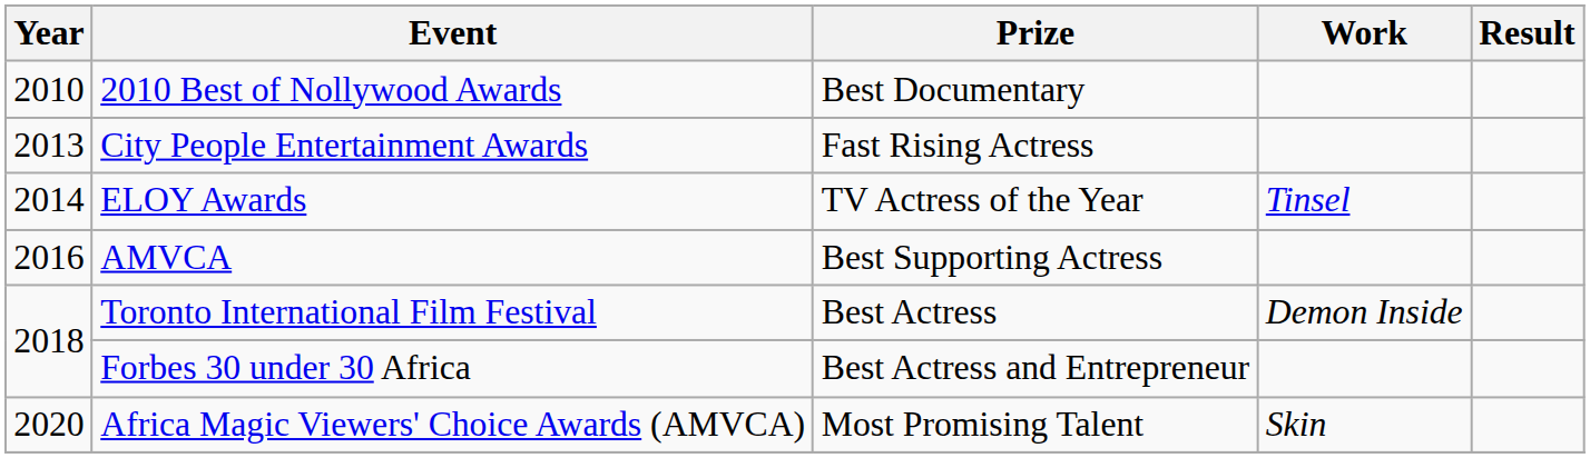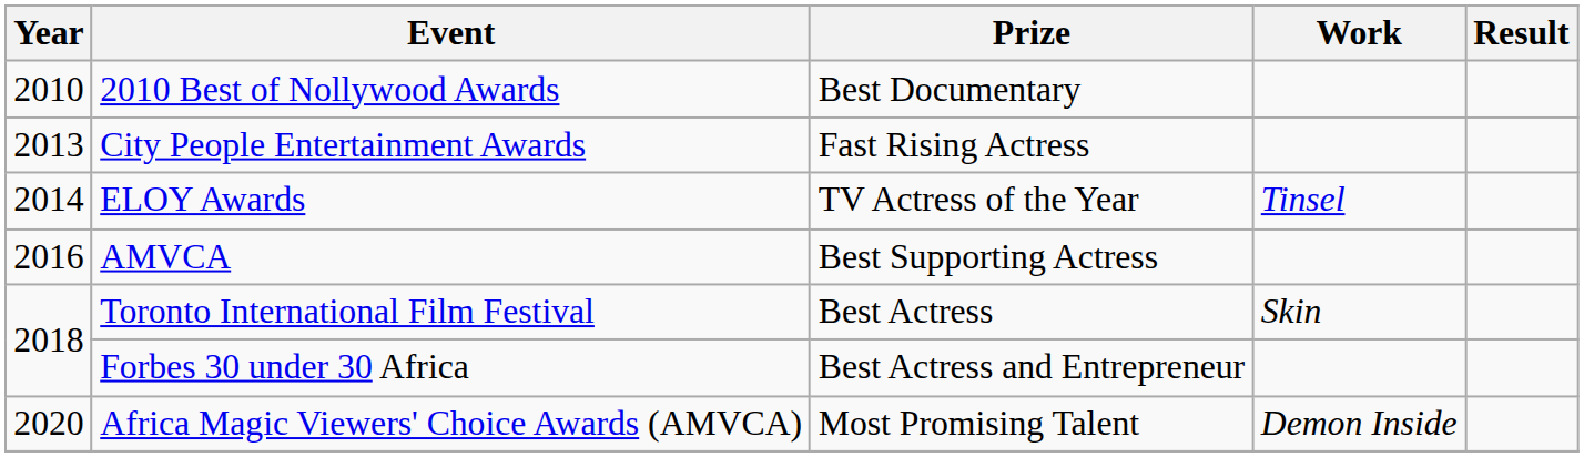Toronto International Film Festival | Work: Demon Inside -> Skin
Africa Magic Viewers' Choice Awards (AMVCA) | Work: Skin -> Demon Inside
